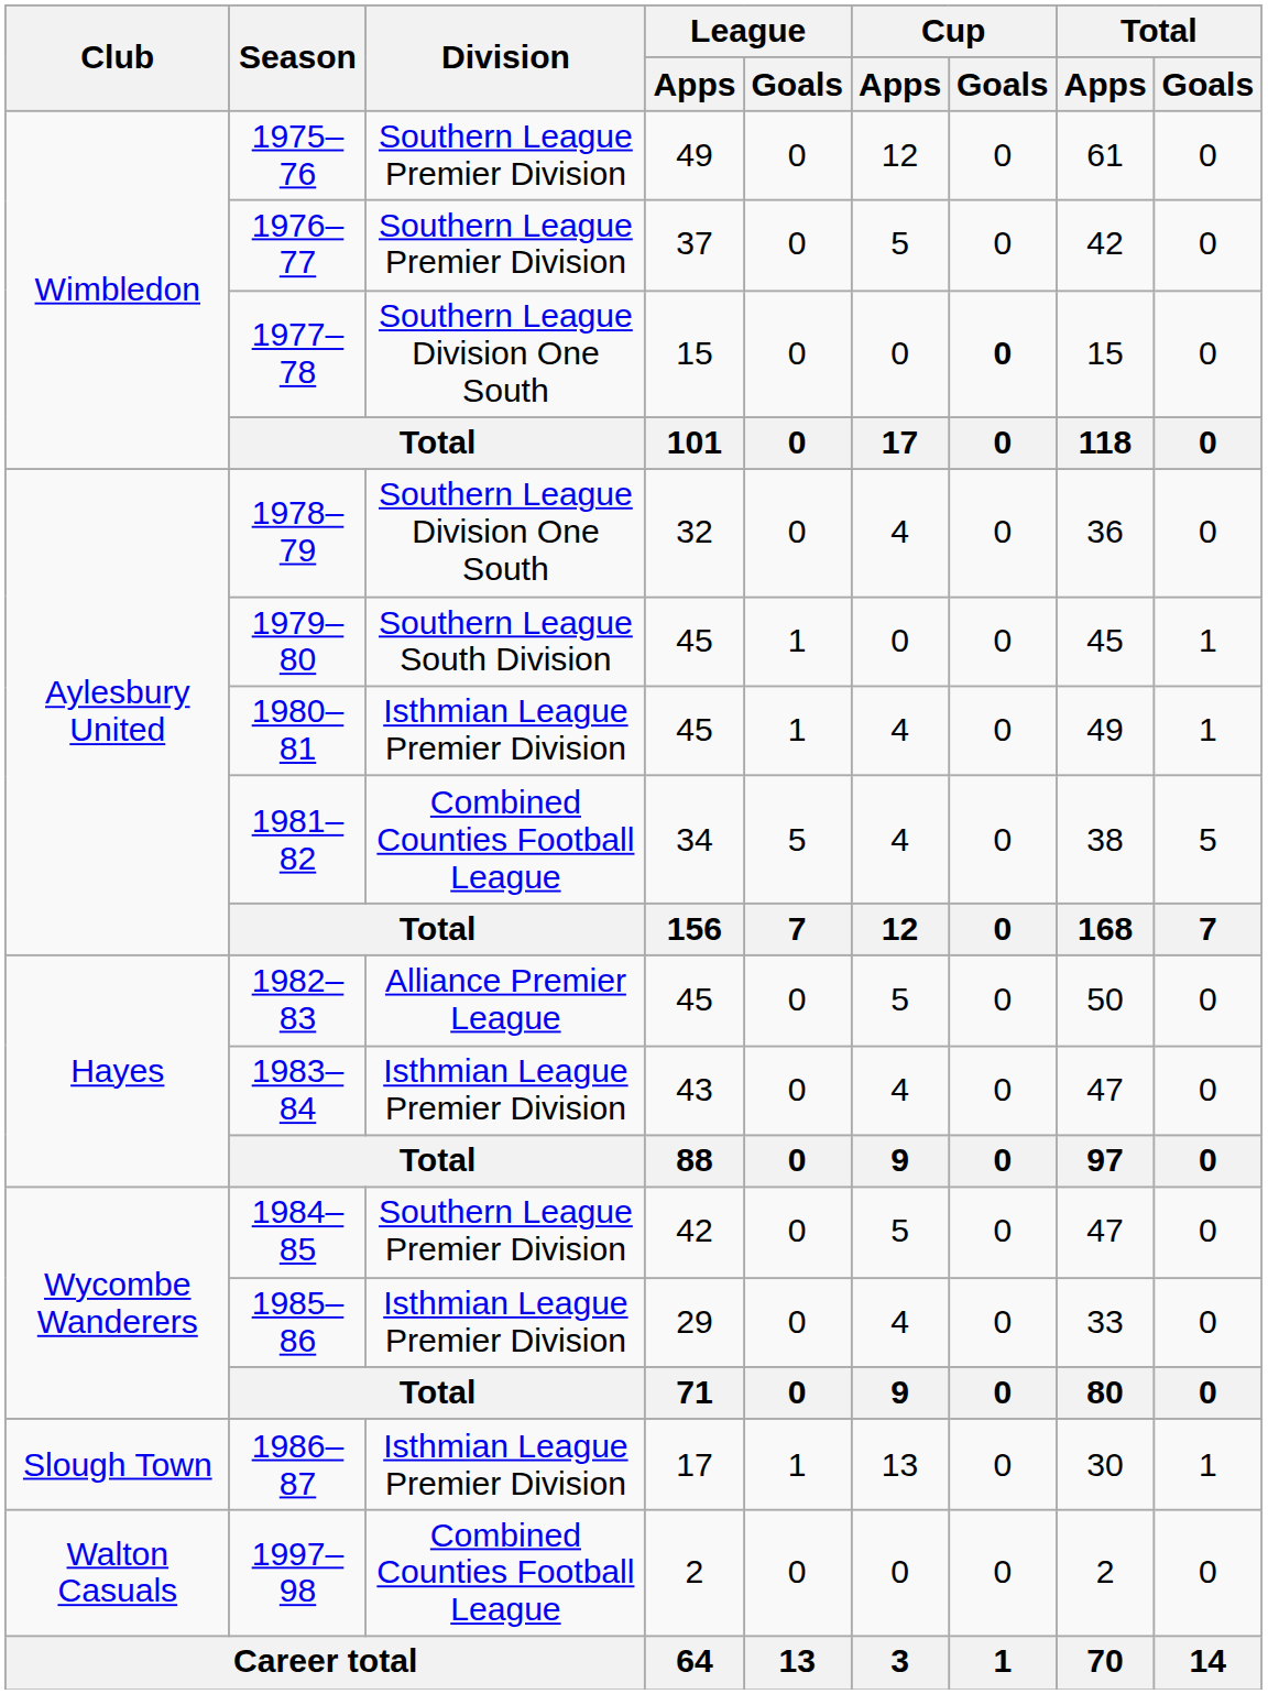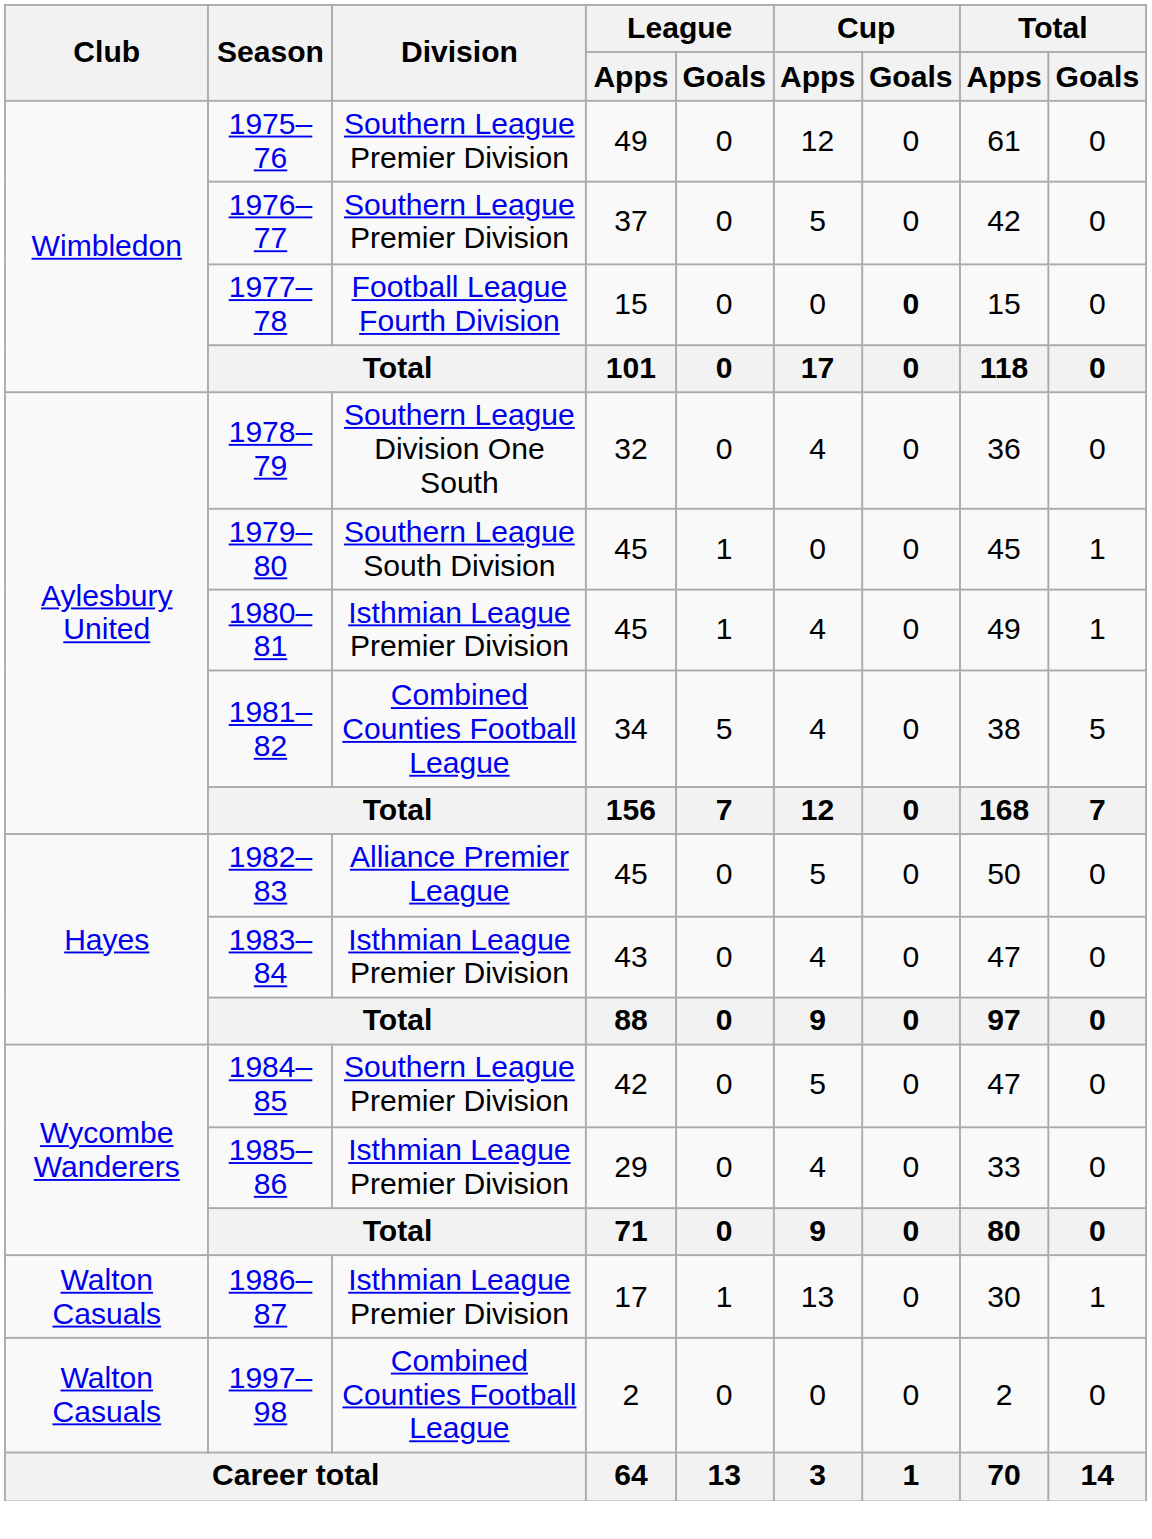1977–78 | Division: Southern League Division One South -> Football League Fourth Division
1986–87 | Club: Slough Town -> Walton Casuals
